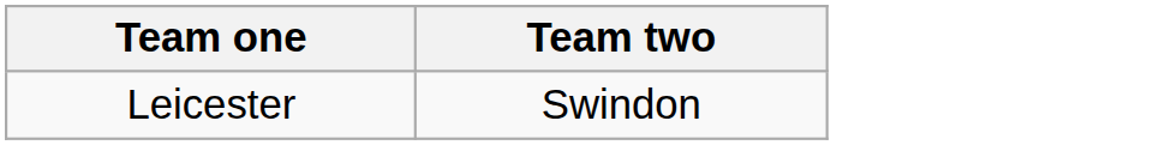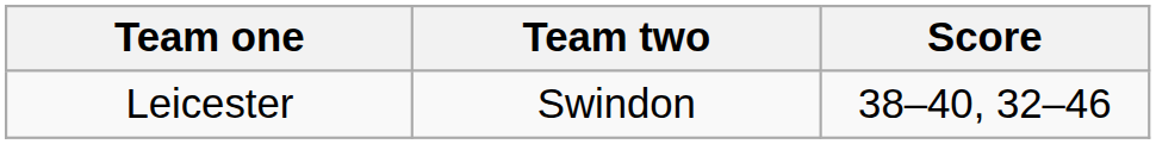+ column: Score | 38–40, 32–46
